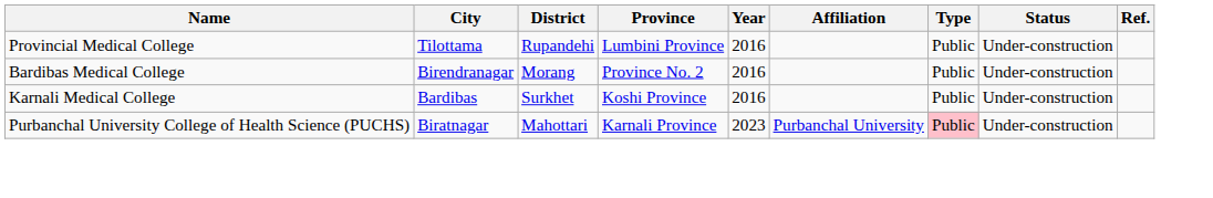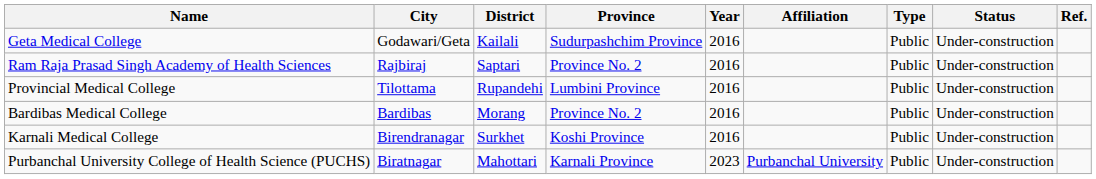+ row: Geta Medical College | Godawari/Geta | Kailali | Sudurpashchim Province | 2016 | Public | Under-construction
+ row: Ram Raja Prasad Singh Academy of Health Sciences | Rajbiraj | Saptari | Province No. 2 | 2016 | Public | Under-construction
Bardibas Medical College | City: Birendranagar -> Bardibas
Karnali Medical College | City: Bardibas -> Birendranagar
Purbanchal University College of Health Science (PUCHS) | Type: pink background -> no background
